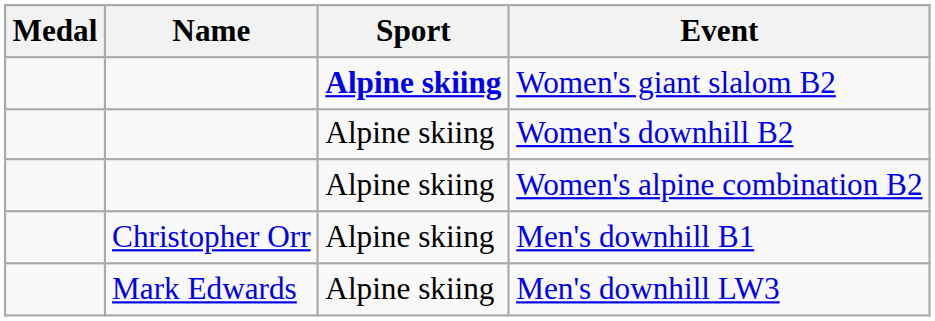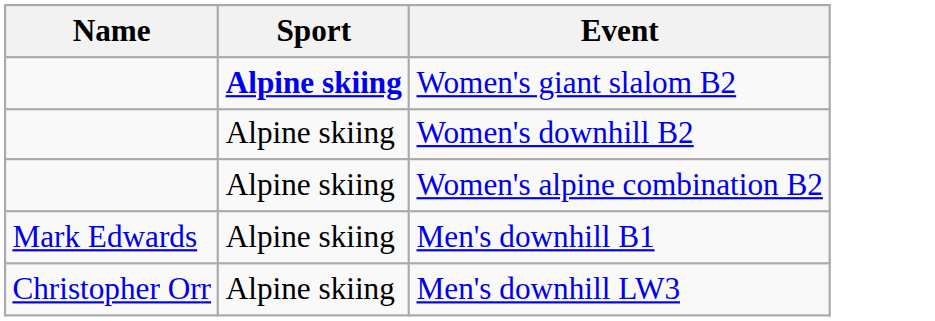- column: Medal
Men's downhill B1 | Name: Christopher Orr -> Mark Edwards
Men's downhill LW3 | Name: Mark Edwards -> Christopher Orr
